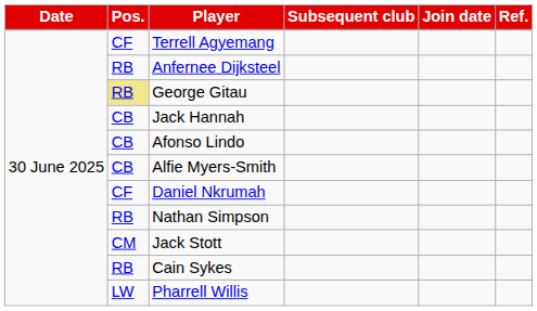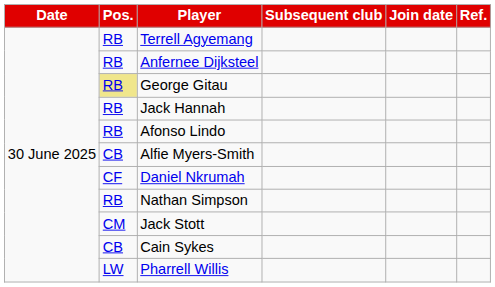Terrell Agyemang | Pos.: CF -> RB
Jack Hannah | Pos.: CB -> RB
Afonso Lindo | Pos.: CB -> RB
Cain Sykes | Pos.: RB -> CB
